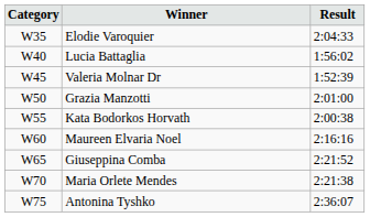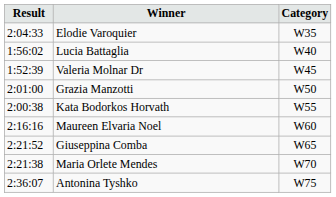columns swapped: Category <-> Result
